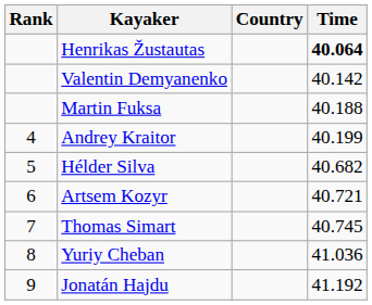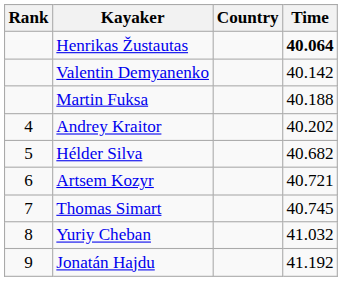Andrey Kraitor | Time: 40.199 -> 40.202
Yuriy Cheban | Time: 41.036 -> 41.032
